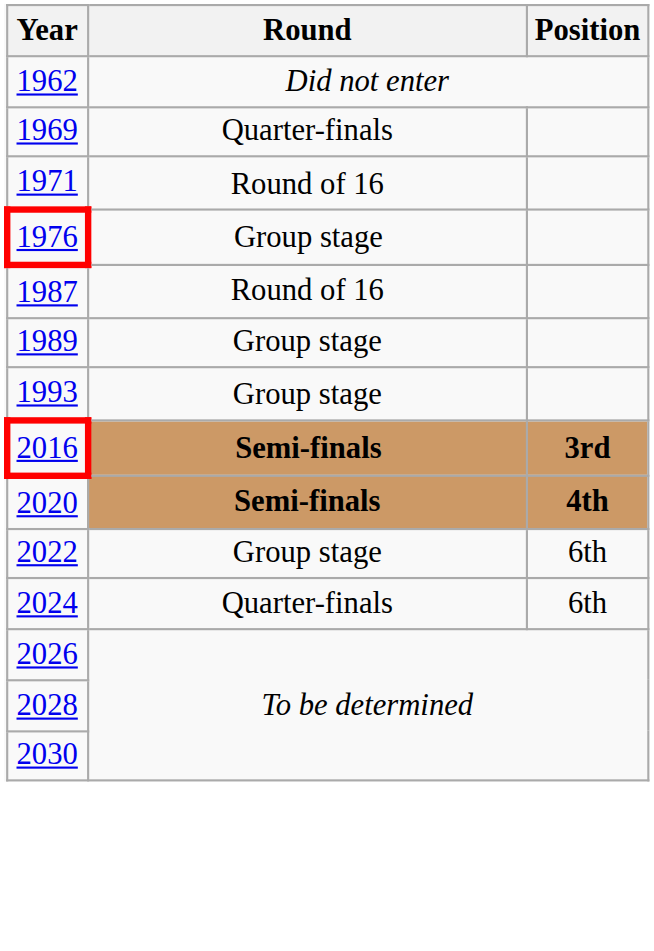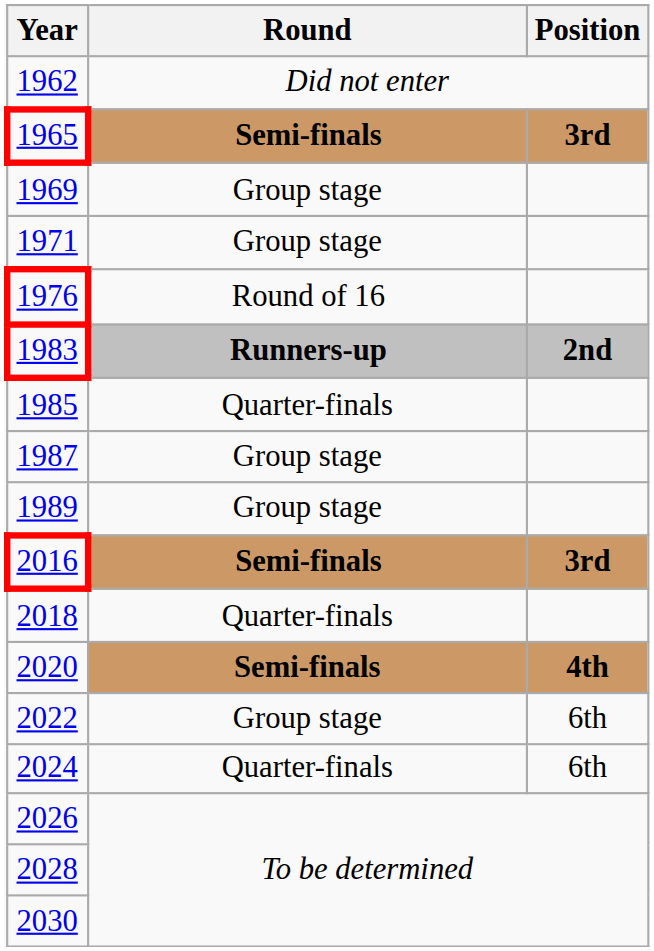+ row: 1965 | Semi-finals | 3rd
1969 | Round: Quarter-finals -> Group stage
1971 | Round: Round of 16 -> Group stage
1976 | Round: Group stage -> Round of 16
+ row: 1983 | Runners-up | 2nd
+ row: 1985 | Quarter-finals
1987 | Round: Round of 16 -> Group stage
- row: 1993 | Group stage
+ row: 2018 | Quarter-finals
